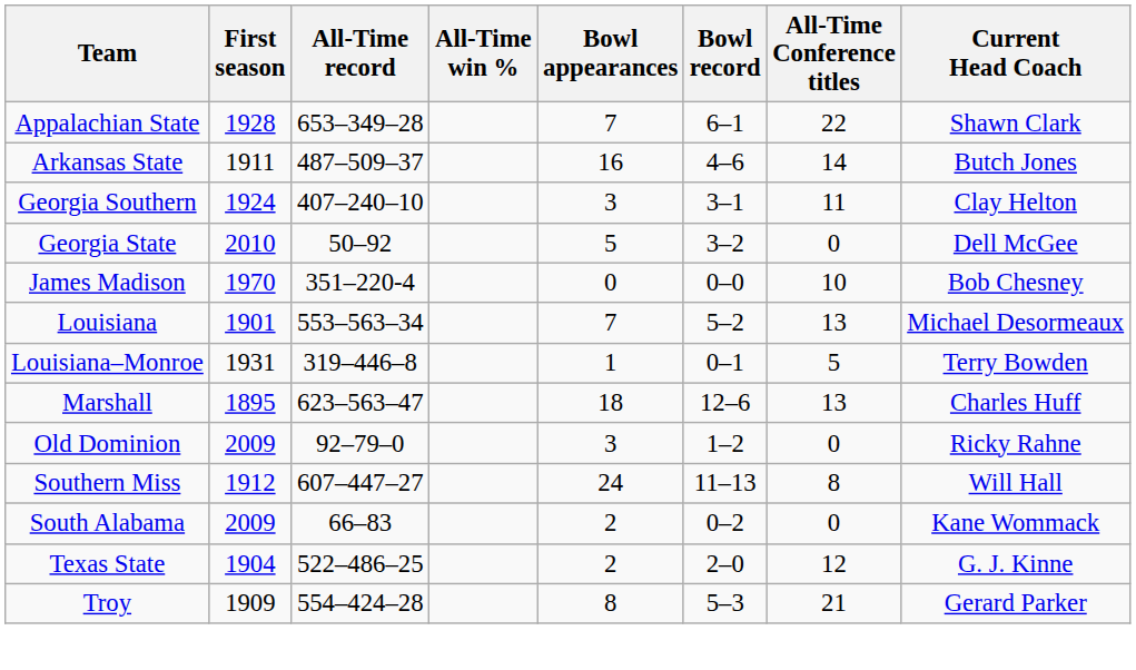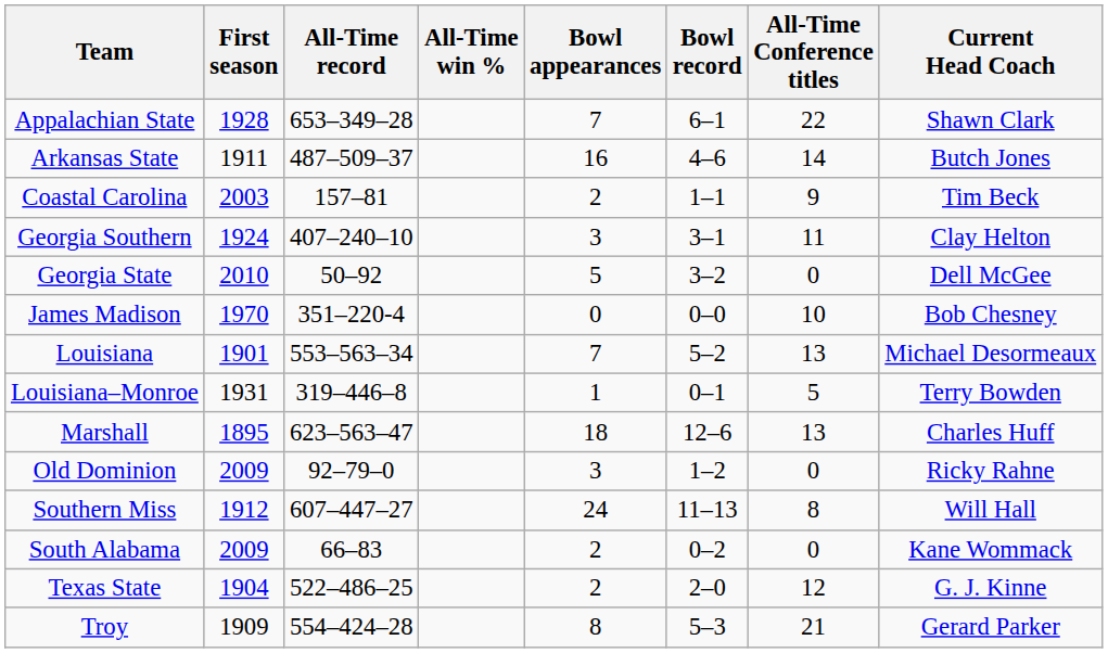+ row: Coastal Carolina | 2003 | 157–81 | 2 | 1–1 | 9 | Tim Beck
